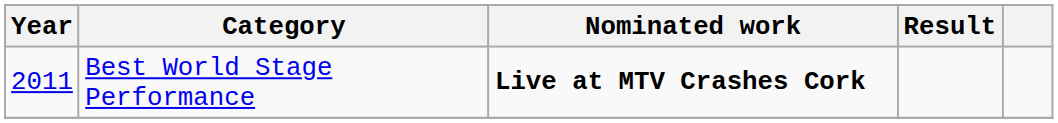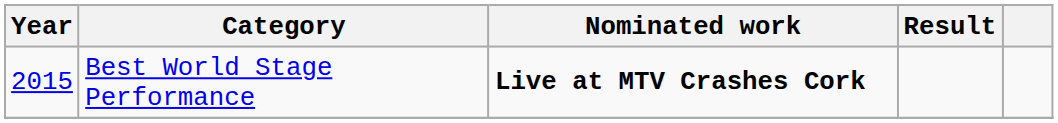Best World Stage Performance | Year: 2011 -> 2015
